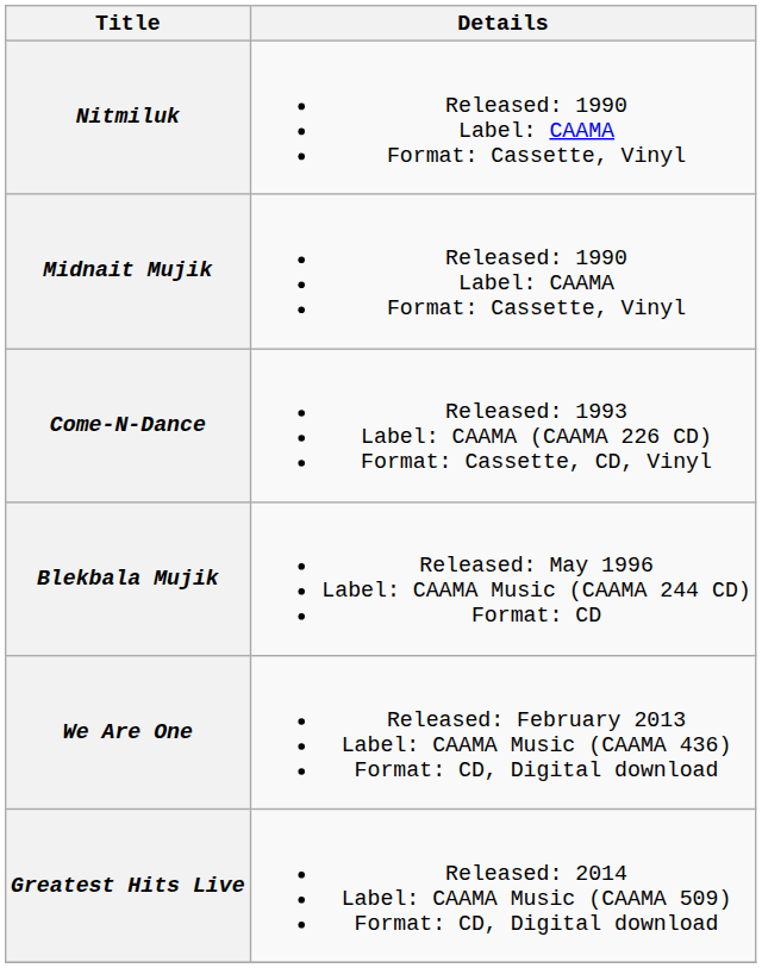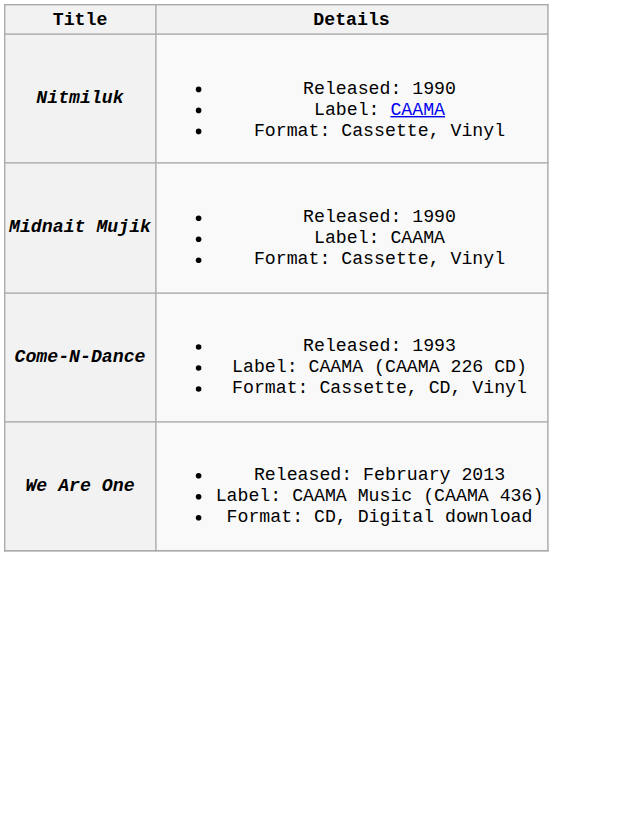- row: Blekbala Mujik | Released: May 1996 Label: CAAMA Music (CAAMA 244 CD) Format: CD
- row: Greatest Hits Live | Released: 2014 Label: CAAMA Music (CAAMA 509) Format: CD, Digital download
